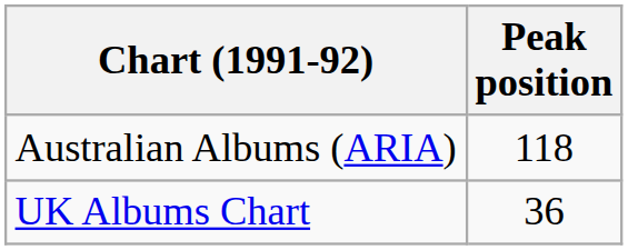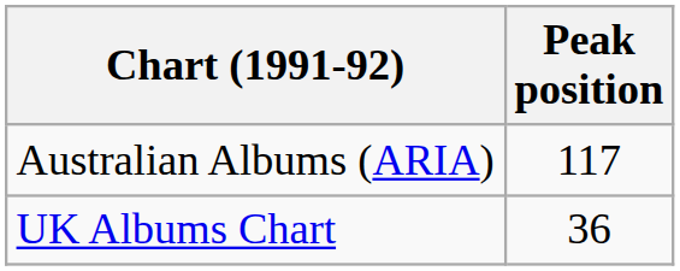Australian Albums (ARIA) | Peak position: 118 -> 117
